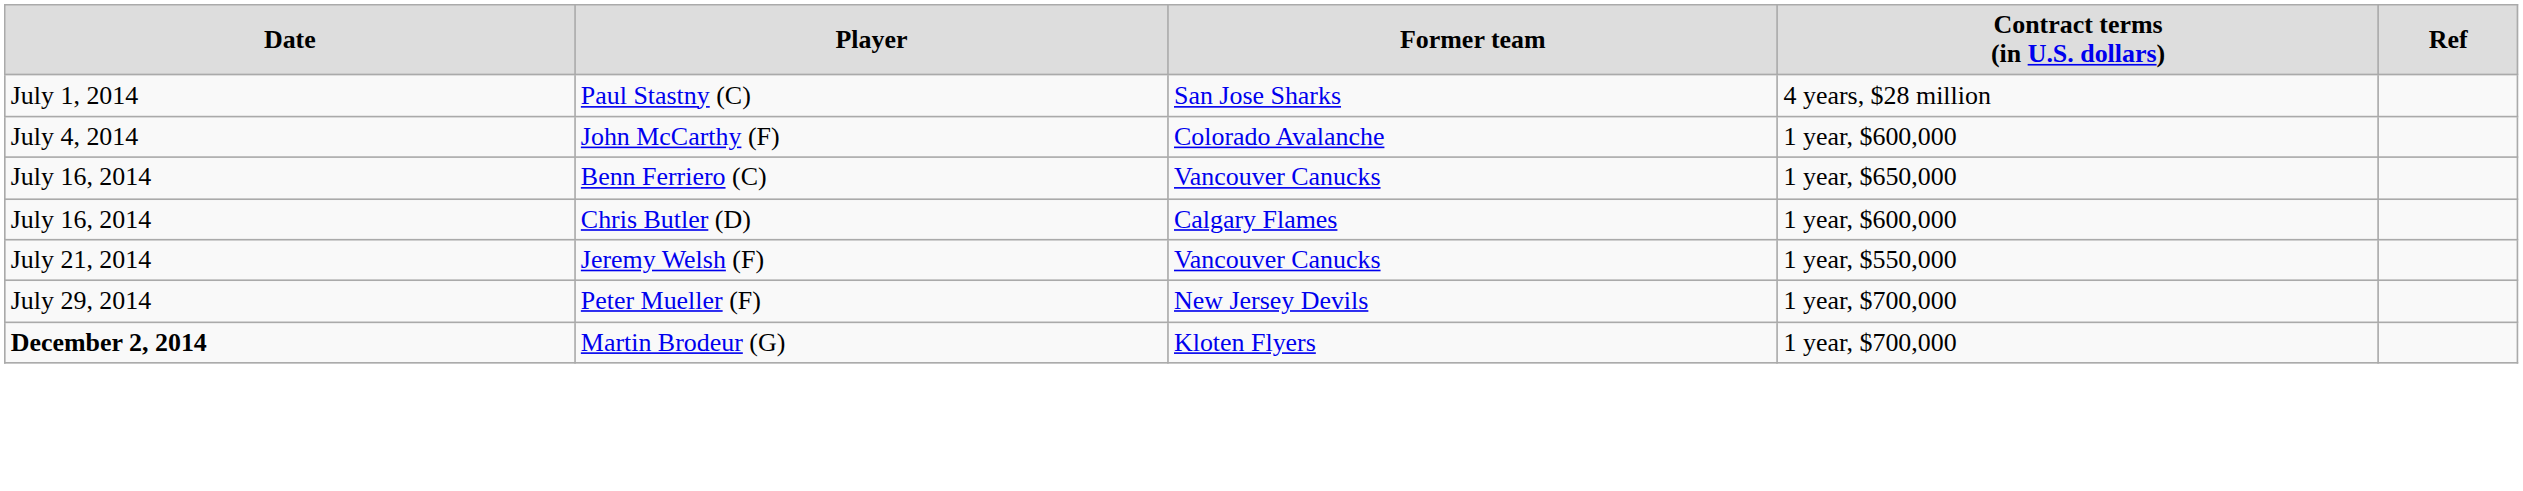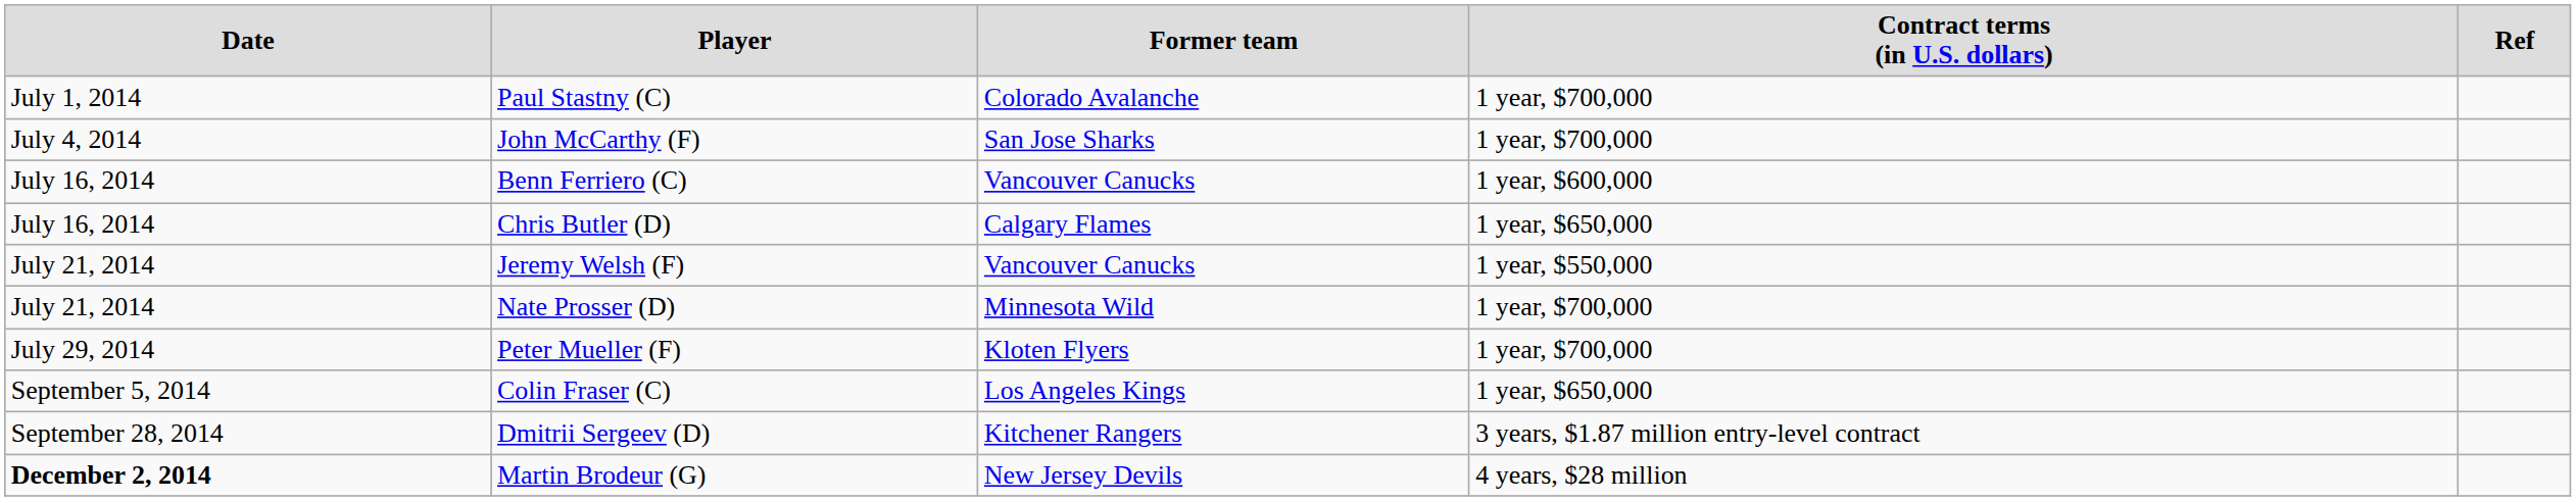Paul Stastny (C) | column 3: San Jose Sharks -> Colorado Avalanche
Paul Stastny (C) | column 4: 4 years, $28 million -> 1 year, $700,000
John McCarthy (F) | column 3: Colorado Avalanche -> San Jose Sharks
John McCarthy (F) | column 4: 1 year, $600,000 -> 1 year, $700,000
Benn Ferriero (C) | column 4: 1 year, $650,000 -> 1 year, $600,000
Chris Butler (D) | column 4: 1 year, $600,000 -> 1 year, $650,000
+ row: July 21, 2014 | Nate Prosser (D) | Minnesota Wild | 1 year, $700,000
Peter Mueller (F) | column 3: New Jersey Devils -> Kloten Flyers
+ row: September 5, 2014 | Colin Fraser (C) | Los Angeles Kings | 1 year, $650,000
+ row: September 28, 2014 | Dmitrii Sergeev (D) | Kitchener Rangers | 3 years, $1.87 million entry-level contract
Martin Brodeur (G) | column 3: Kloten Flyers -> New Jersey Devils
Martin Brodeur (G) | column 4: 1 year, $700,000 -> 4 years, $28 million
